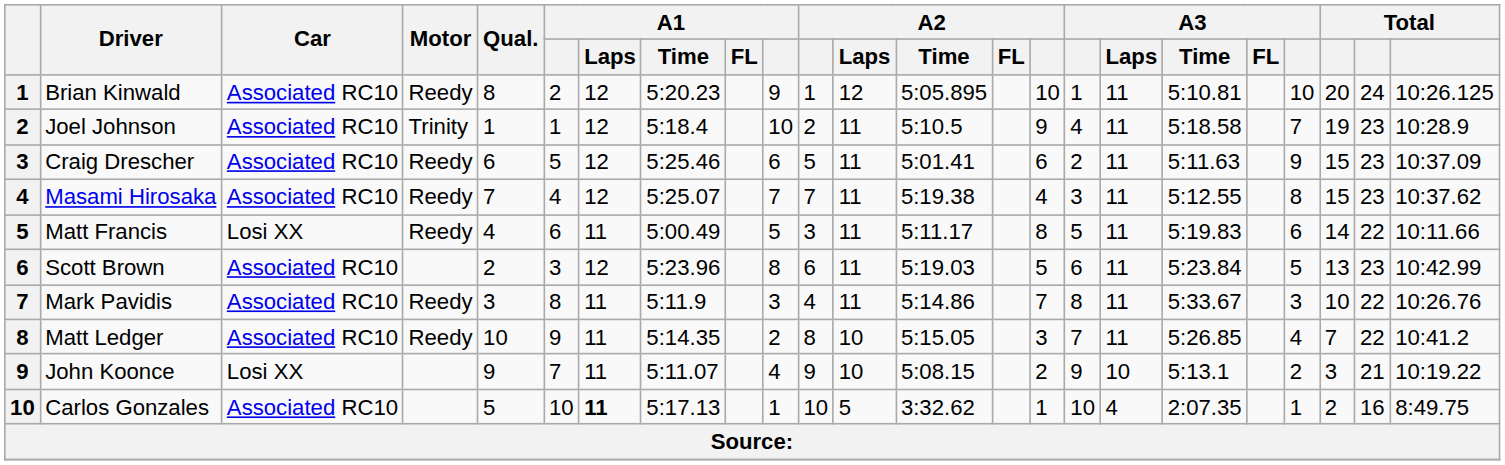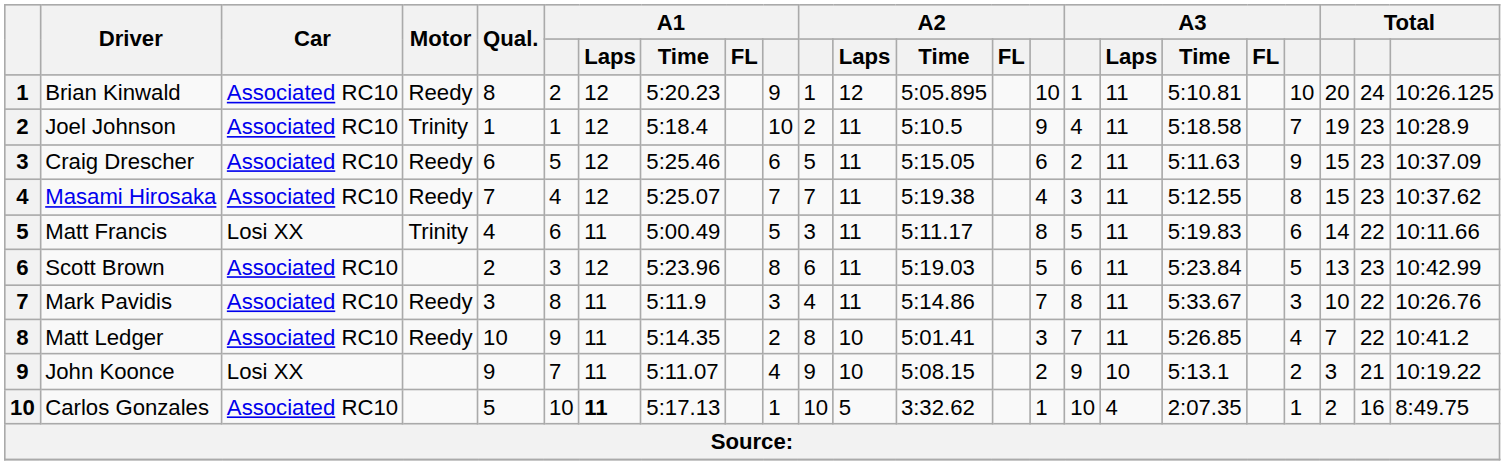Craig Drescher | A2 / Time: 5:01.41 -> 5:15.05
Matt Francis | Motor: Reedy -> Trinity
Matt Ledger | A2 / Time: 5:15.05 -> 5:01.41
